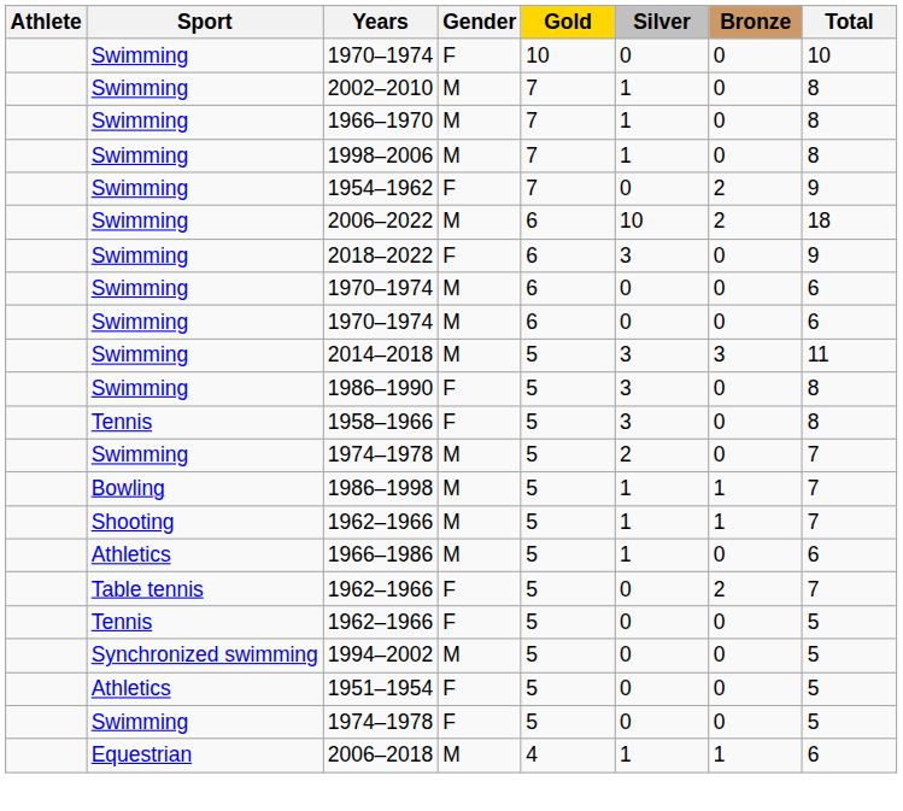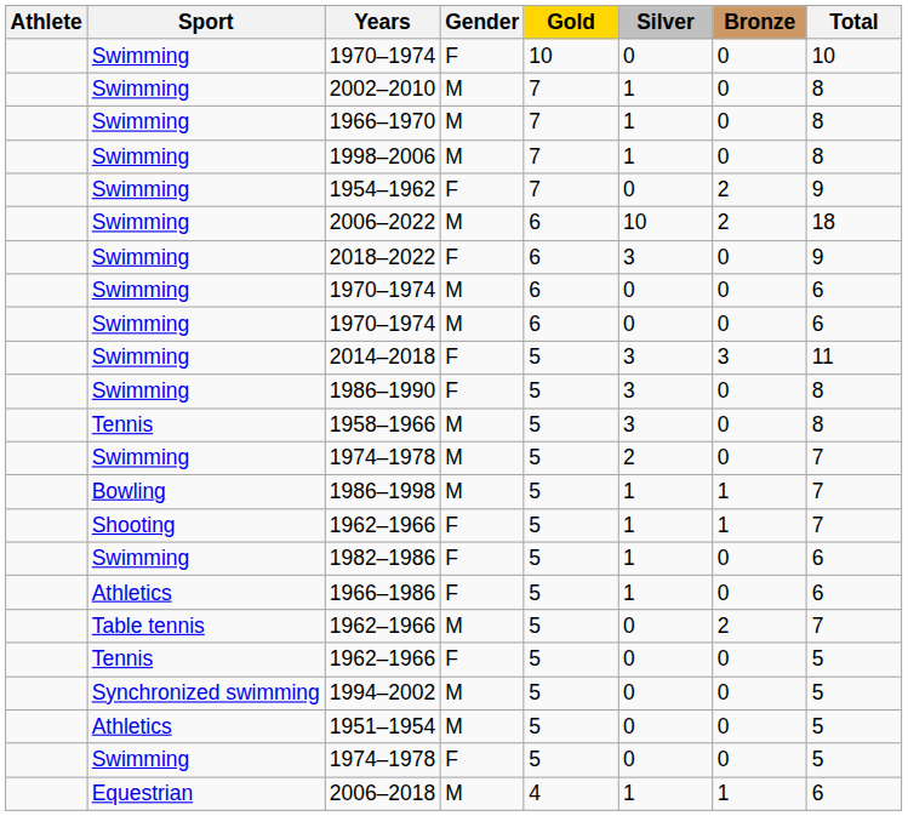2014–2018 | Gender: M -> F
1958–1966 | Gender: F -> M
Shooting / 1962–1966 | Gender: M -> F
+ row: Swimming | 1982–1986 | F | 5 | 1 | 0 | 6
1966–1986 | Gender: M -> F
Table tennis / 1962–1966 | Gender: F -> M
1951–1954 | Gender: F -> M
